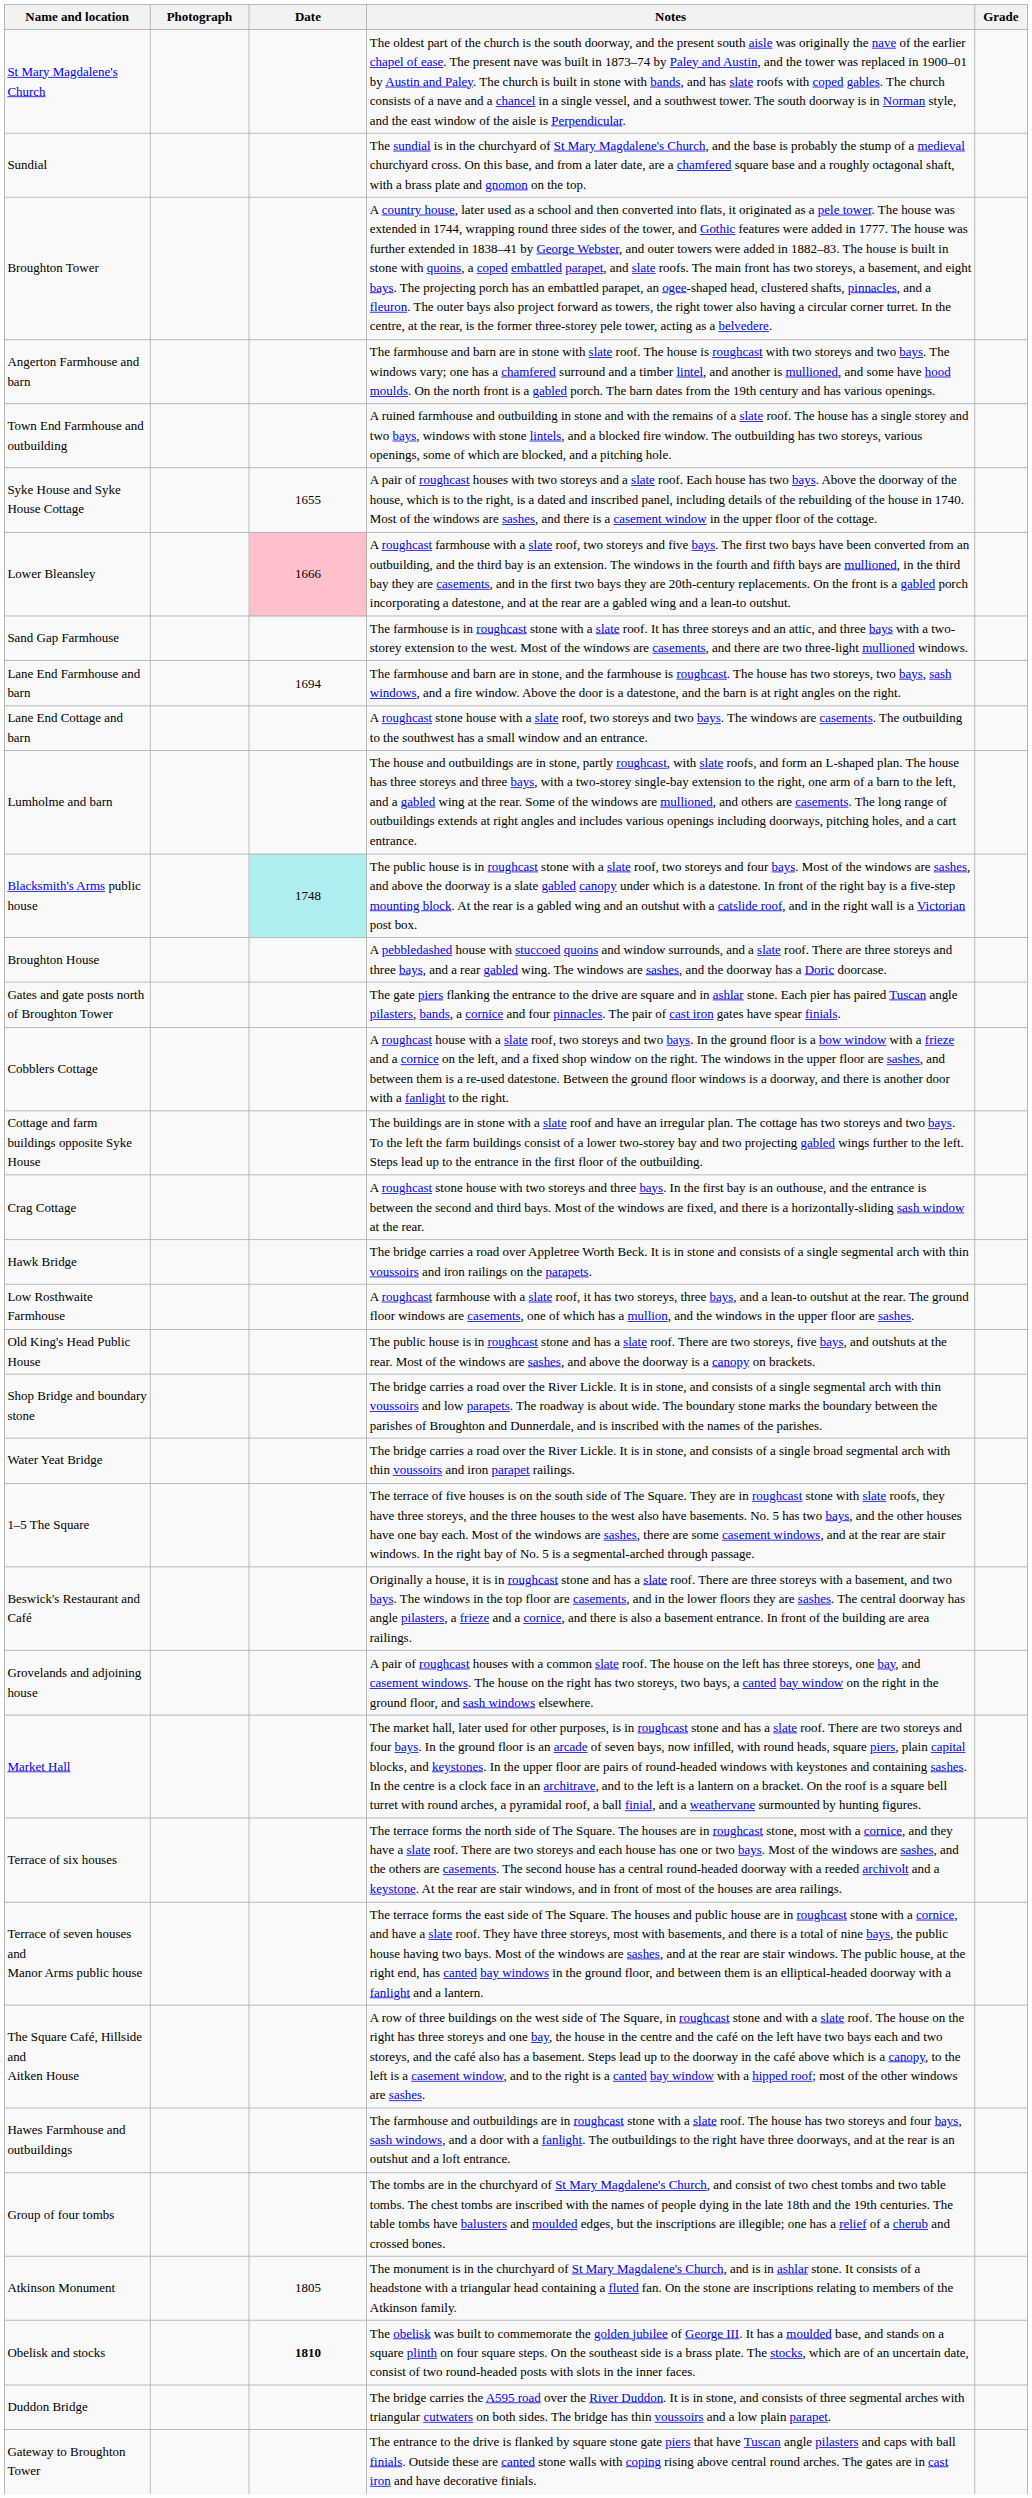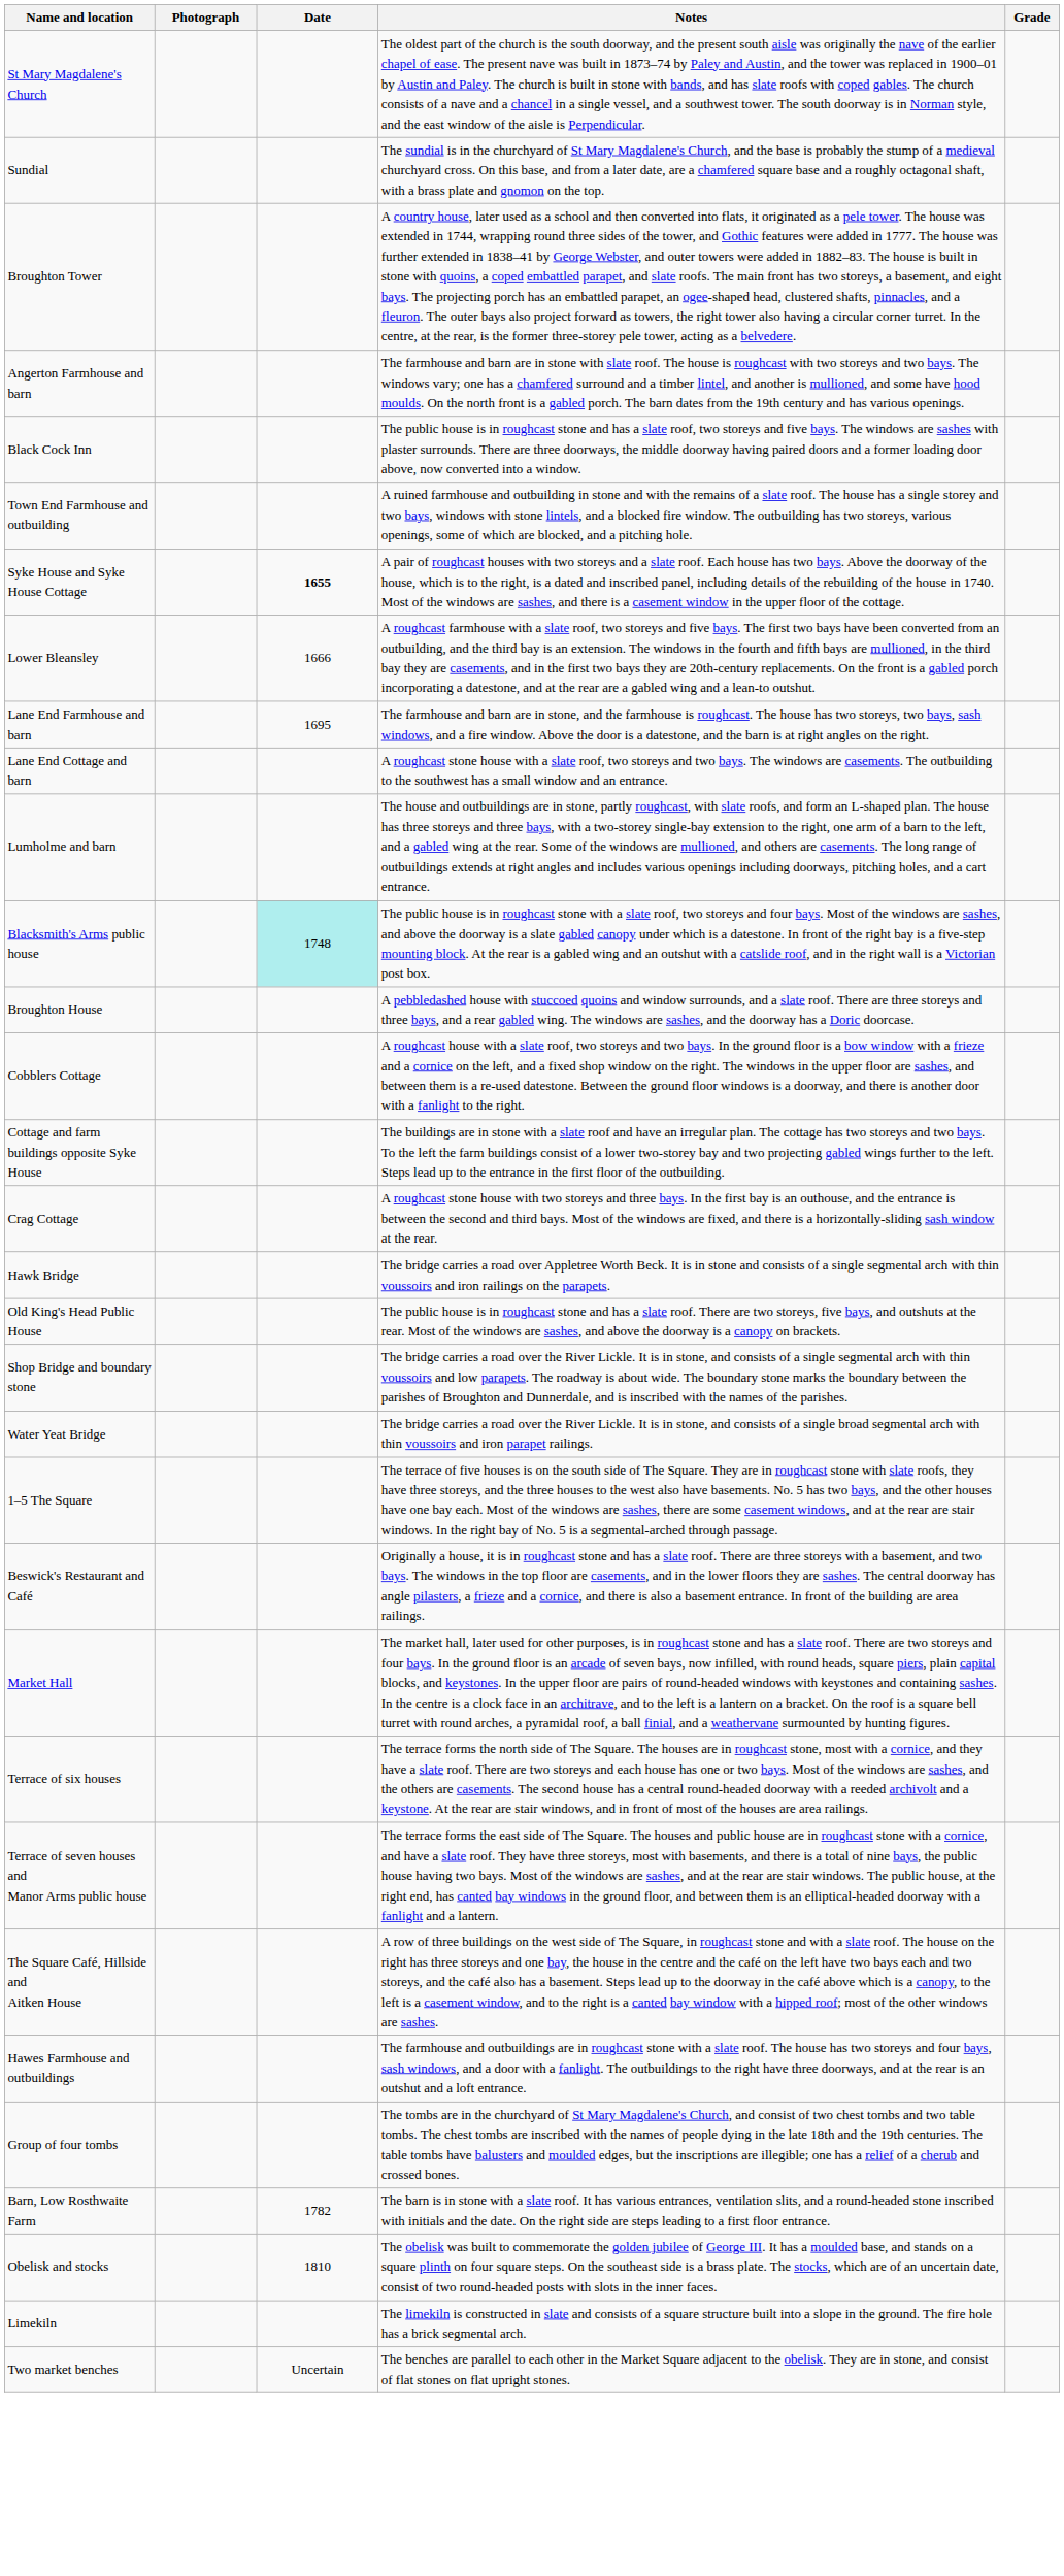+ row: Black Cock Inn | The public house is in roughcast stone and has a slate roof, two storeys and five bays. The windows are sashes with plaster surrounds. There are three doorways, the middle doorway having paired doors and a former loading door above, now converted into a window.
Syke House and Syke House Cottage | Date: normal -> bold
Lower Bleansley | Date: pink background -> no background
- row: Sand Gap Farmhouse | The farmhouse is in roughcast stone with a slate roof. It has three storeys and an attic, and three bays with a two-storey extension to the west. Most of the windows are casements, and there are two three-light mullioned windows.
Lane End Farmhouse and barn | Date: 1694 -> 1695
- row: Gates and gate posts north of Broughton Tower | The gate piers flanking the entrance to the drive are square and in ashlar stone. Each pier has paired Tuscan angle pilasters, bands, a cornice and four pinnacles. The pair of cast iron gates have spear finials.
- row: Low Rosthwaite Farmhouse | A roughcast farmhouse with a slate roof, it has two storeys, three bays, and a lean-to outshut at the rear. The ground floor windows are casements, one of which has a mullion, and the windows in the upper floor are sashes.
- row: Grovelands and adjoining house | A pair of roughcast houses with a common slate roof. The house on the left has three storeys, one bay, and casement windows. The house on the right has two storeys, two bays, a canted bay window on the right in the ground floor, and sash windows elsewhere.
+ row: Barn, Low Rosthwaite Farm | 1782 | The barn is in stone with a slate roof. It has various entrances, ventilation slits, and a round-headed stone inscribed with initials and the date. On the right side are steps leading to a first floor entrance.
- row: Atkinson Monument | 1805 | The monument is in the churchyard of St Mary Magdalene's Church, and is in ashlar stone. It consists of a headstone with a triangular head containing a fluted fan. On the stone are inscriptions relating to members of the Atkinson family.
Obelisk and stocks | Date: bold -> normal
- row: Duddon Bridge | The bridge carries the A595 road over the River Duddon. It is in stone, and consists of three segmental arches with triangular cutwaters on both sides. The bridge has thin voussoirs and a low plain parapet.
- row: Gateway to Broughton Tower | The entrance to the drive is flanked by square stone gate piers that have Tuscan angle pilasters and caps with ball finials. Outside these are canted stone walls with coping rising above central round arches. The gates are in cast iron and have decorative finials.
+ row: Limekiln | The limekiln is constructed in slate and consists of a square structure built into a slope in the ground. The fire hole has a brick segmental arch.
+ row: Two market benches | Uncertain | The benches are parallel to each other in the Market Square adjacent to the obelisk. They are in stone, and consist of flat stones on flat upright stones.
